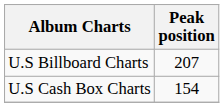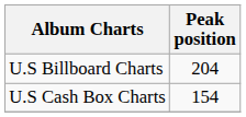U.S Billboard Charts | Peak position: 207 -> 204
